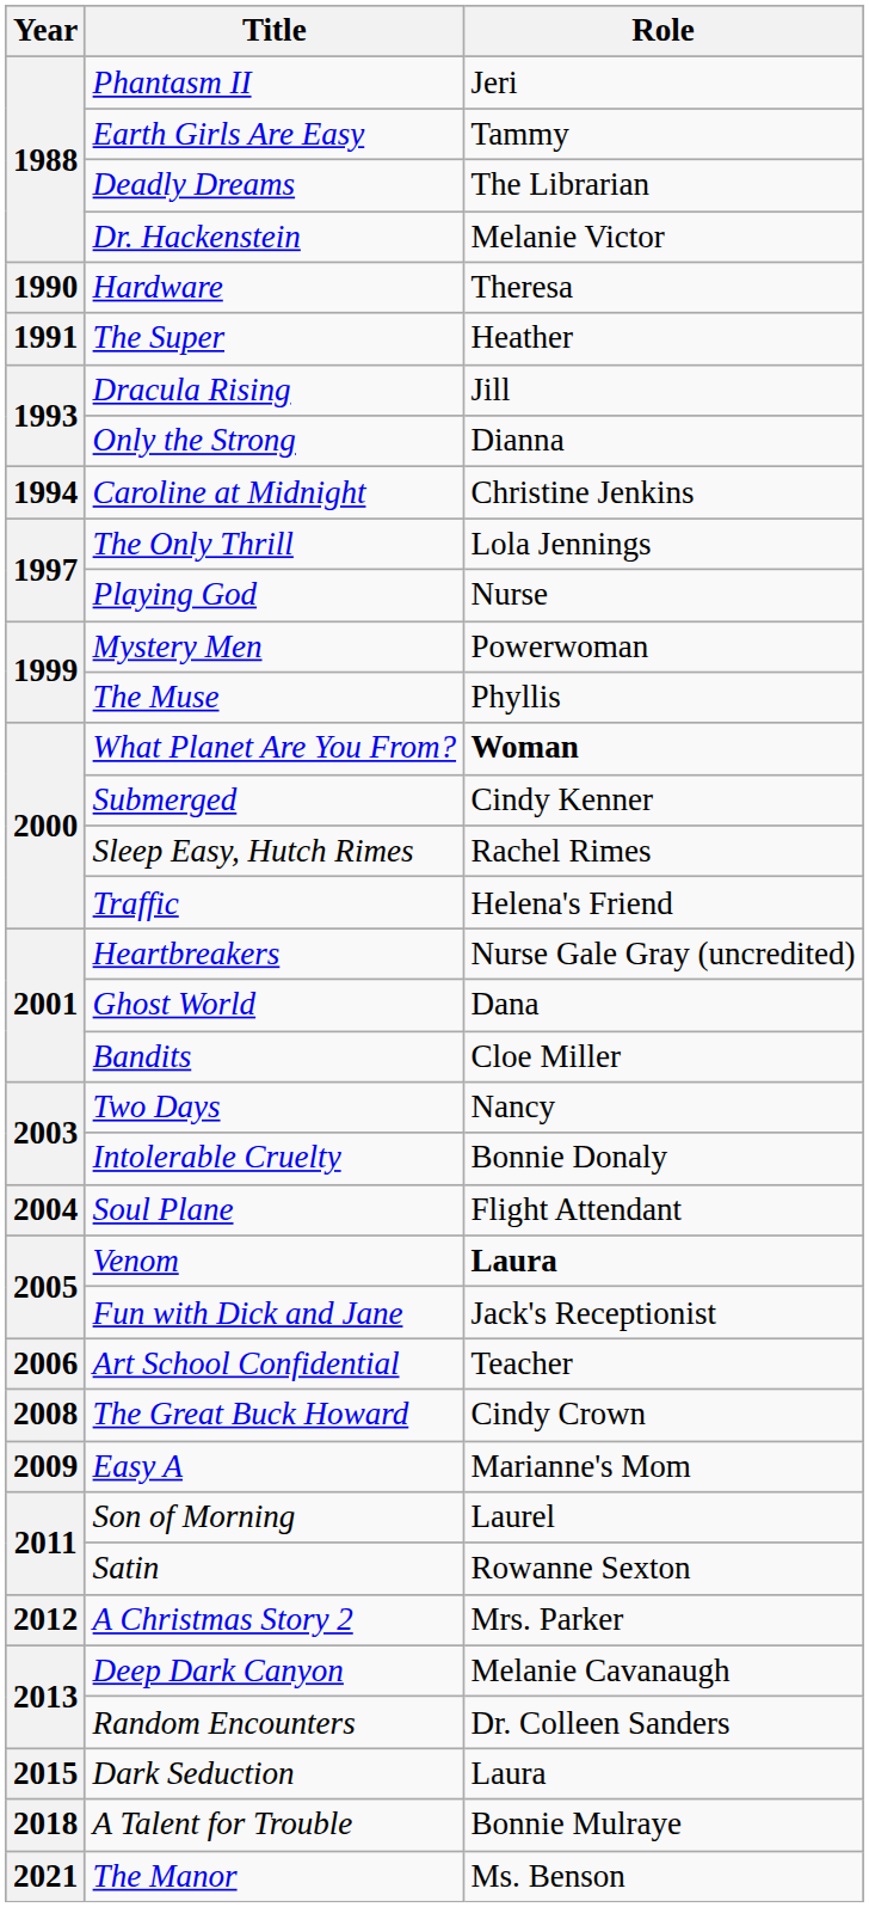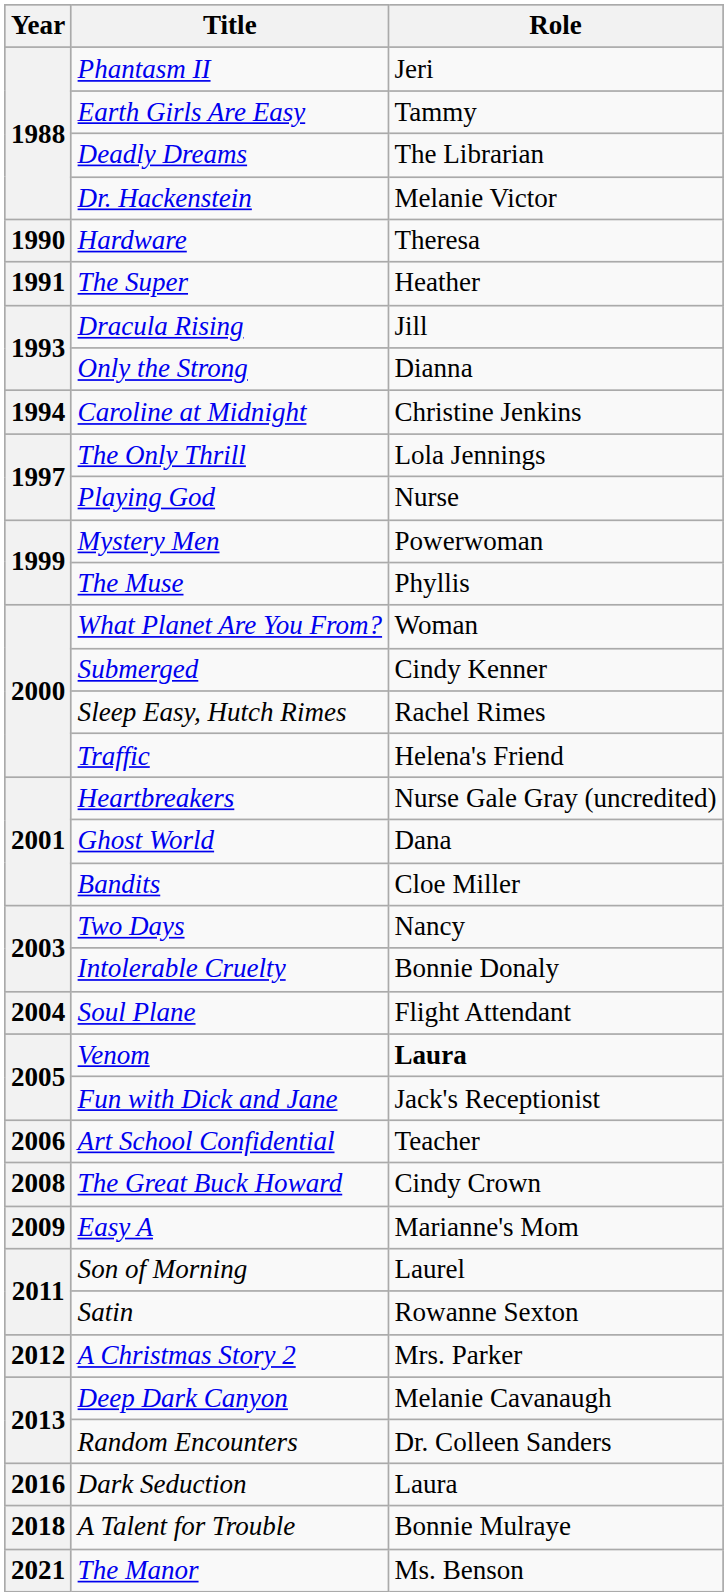What Planet Are You From? | Role: bold -> normal
Dark Seduction | Year: 2015 -> 2016
